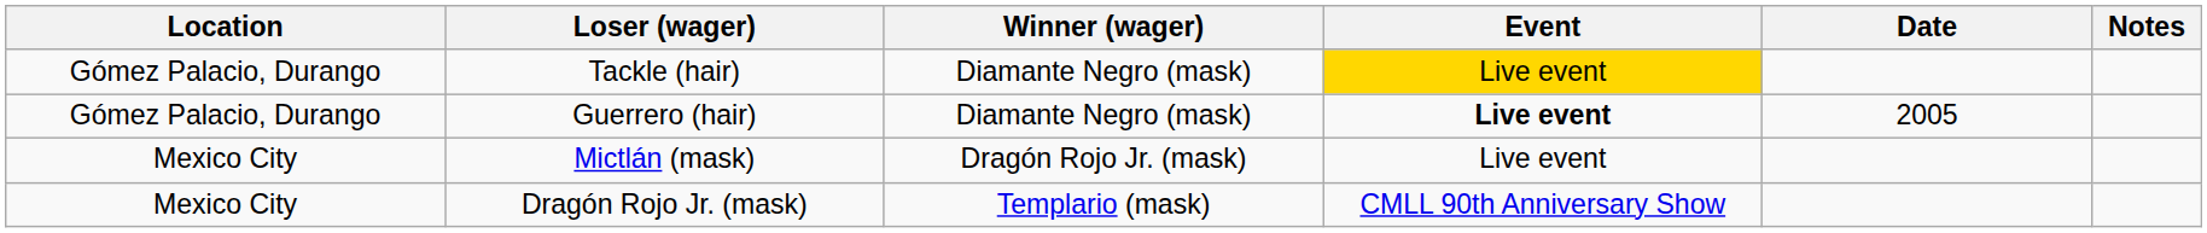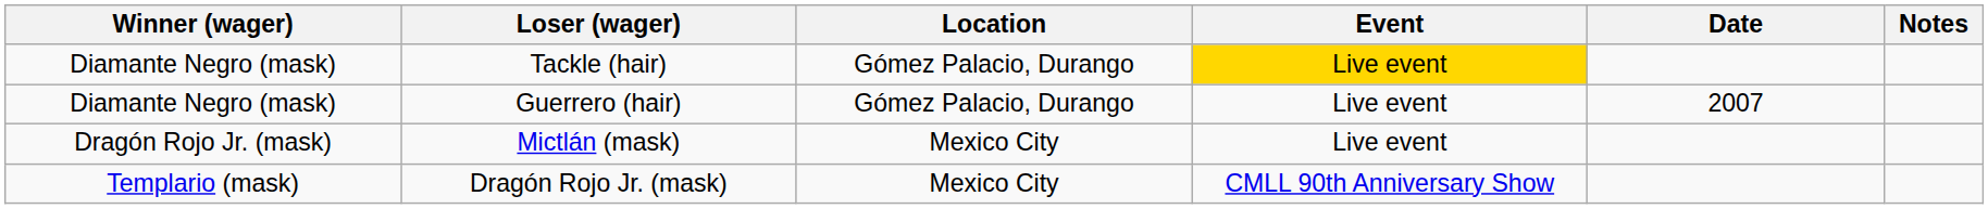columns swapped: Winner (wager) <-> Location
Guerrero (hair) | Event: bold -> normal
Guerrero (hair) | Date: 2005 -> 2007
